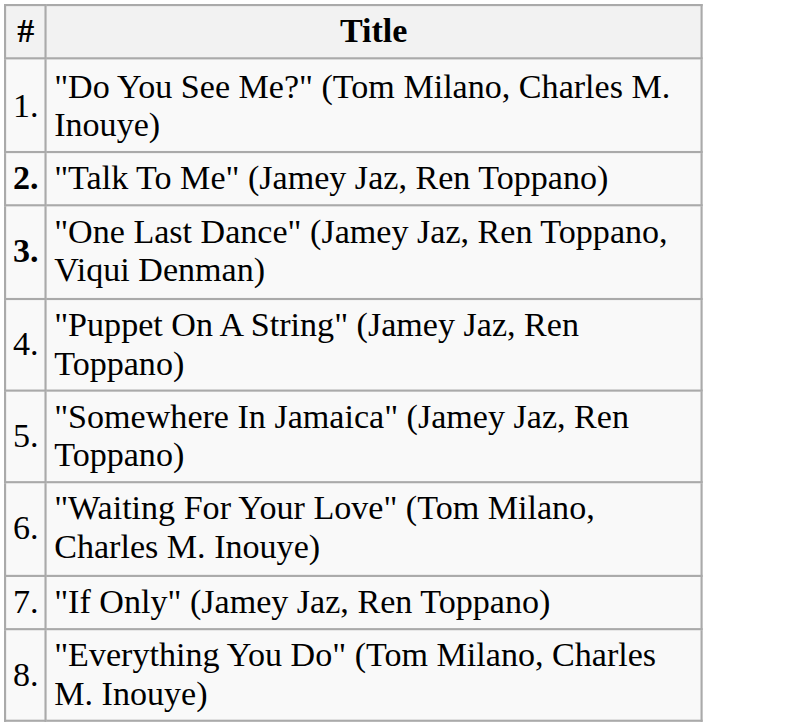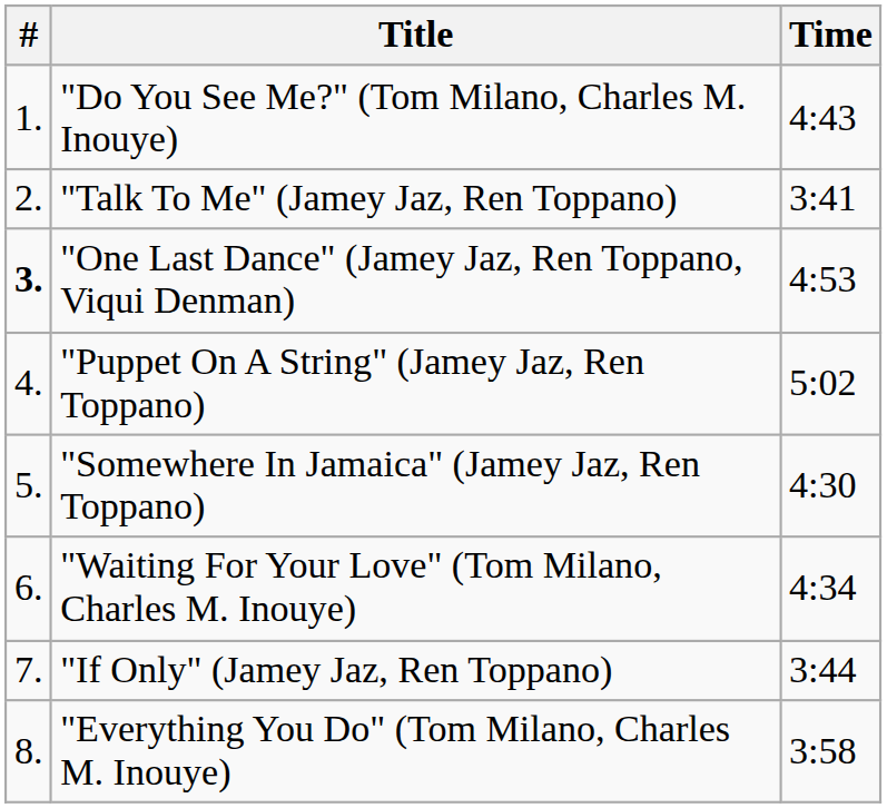+ column: Time | 4:43 | 3:41 | 4:53 | 5:02 | 4:30 | 4:34 | 3:44 | 3:58
"Talk To Me" (Jamey Jaz, Ren Toppano) | #: bold -> normal
